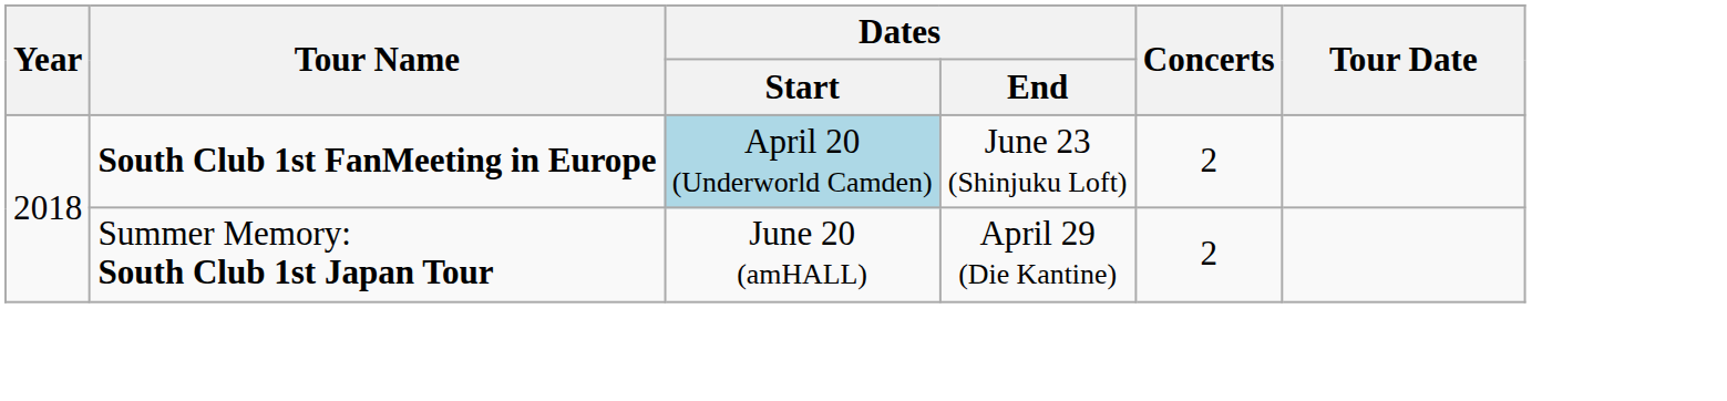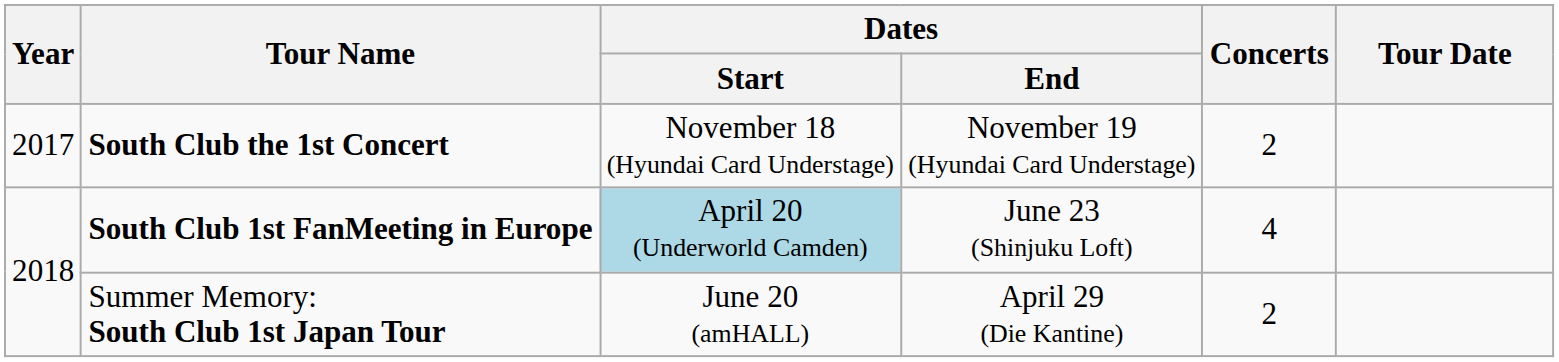+ row: 2017 | South Club the 1st Concert | November 18 (Hyundai Card Understage) | November 19 (Hyundai Card Understage) | 2
South Club 1st FanMeeting in Europe | Concerts: 2 -> 4
